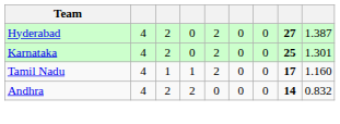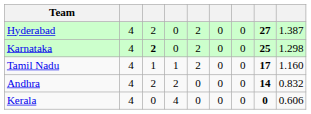Karnataka | column 3: normal -> bold
Karnataka | column 9: 1.301 -> 1.298
+ row: Kerala | 4 | 0 | 4 | 0 | 0 | 0 | 0 | 0.606
